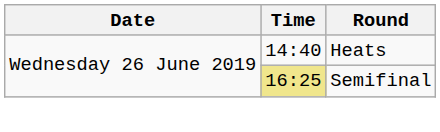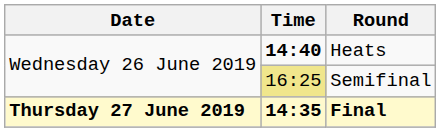Heats | Time: normal -> bold
+ row: Thursday 27 June 2019 | 14:35 | Final
